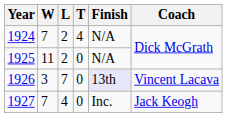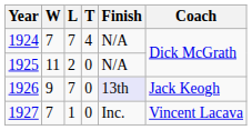1924 | L: 2 -> 7
1926 | W: 3 -> 9
1926 | Coach: Vincent Lacava -> Jack Keogh
1927 | L: 4 -> 1
1927 | Coach: Jack Keogh -> Vincent Lacava
